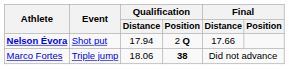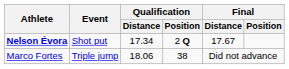Nelson Évora | Qualification / Distance: 17.94 -> 17.34
Nelson Évora | Final / Distance: 17.66 -> 17.67
Marco Fortes | Qualification / Position: bold -> normal
